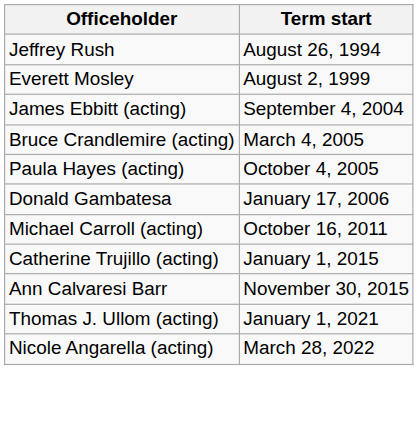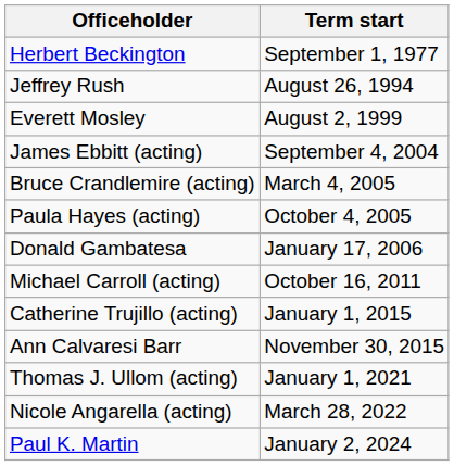+ row: Herbert Beckington | September 1, 1977
+ row: Paul K. Martin | January 2, 2024
